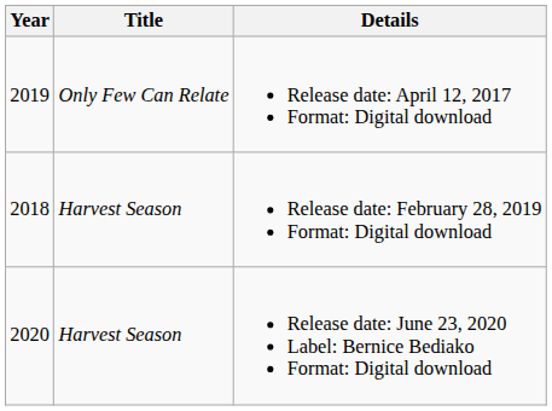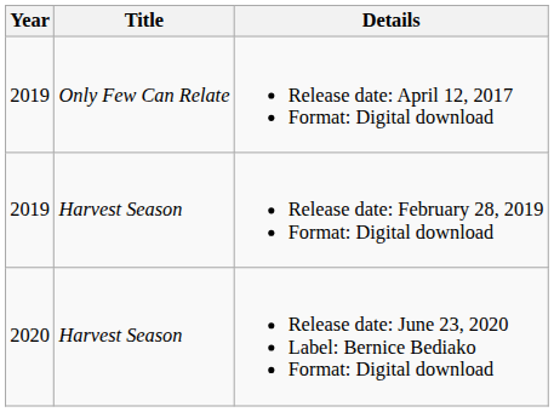Release date: February 28, 2019 Format: Digital download | Year: 2018 -> 2019
